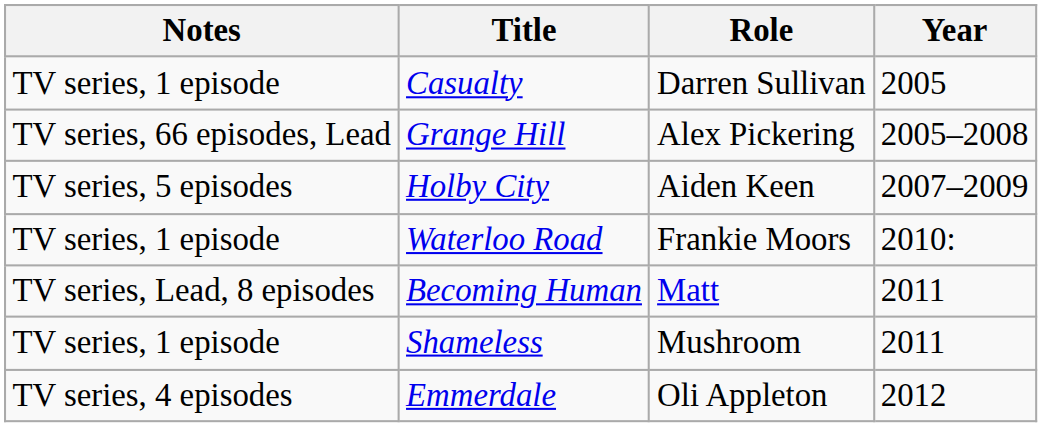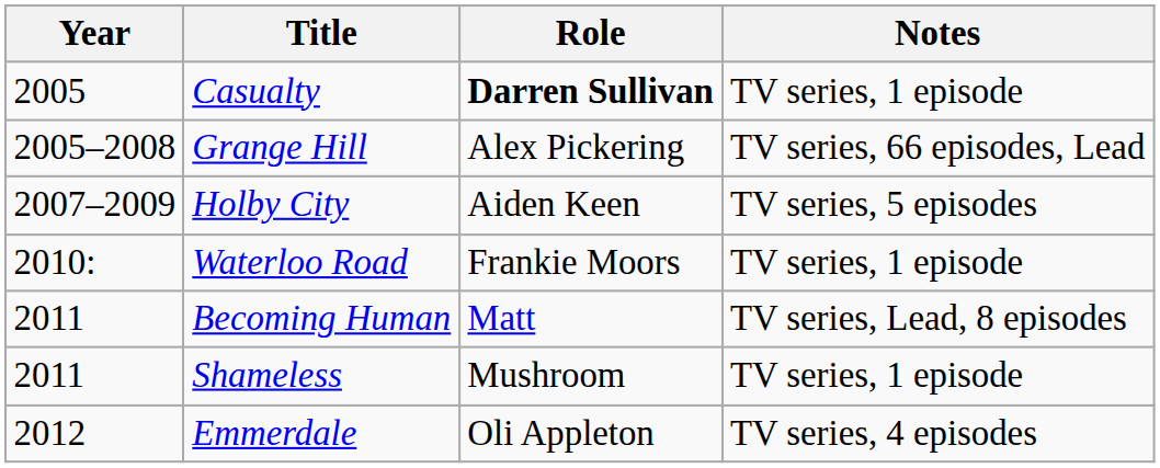columns swapped: Year <-> Notes
Casualty | Role: normal -> bold
